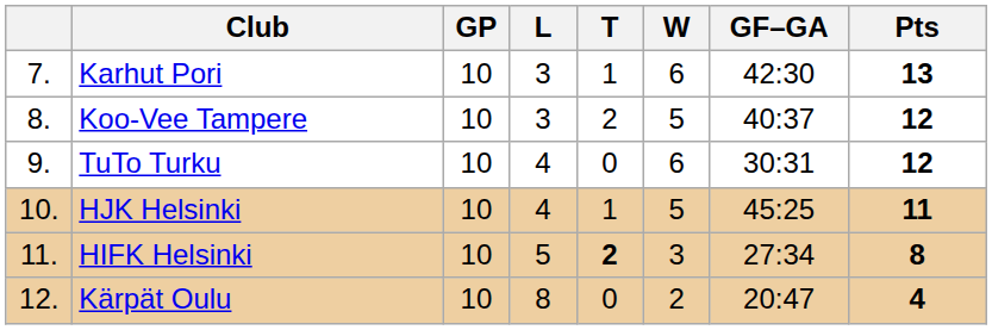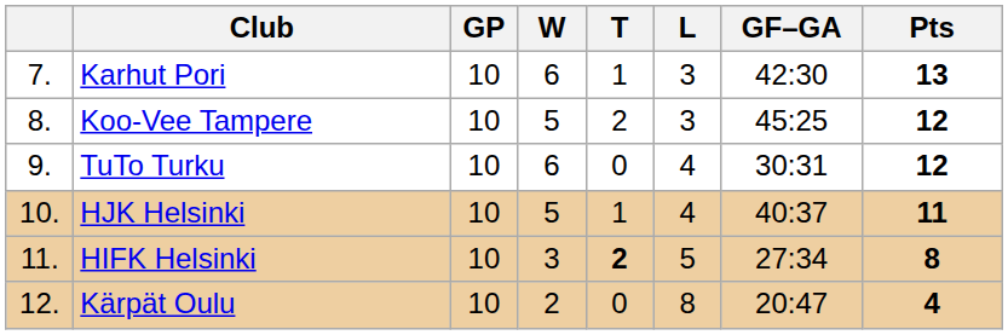columns swapped: W <-> L
Koo-Vee Tampere | GF–GA: 40:37 -> 45:25
HJK Helsinki | GF–GA: 45:25 -> 40:37
